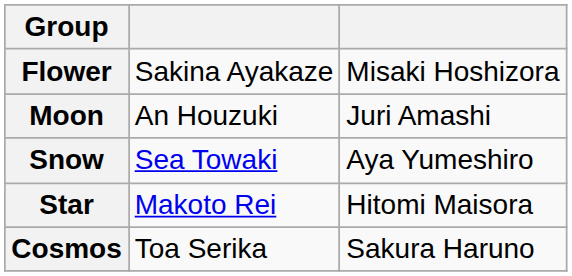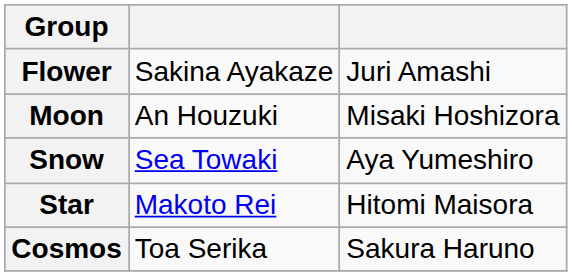Flower | column 3: Misaki Hoshizora -> Juri Amashi
Moon | column 3: Juri Amashi -> Misaki Hoshizora
